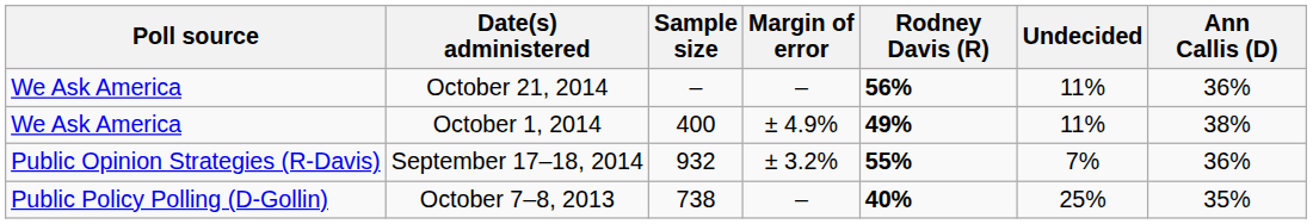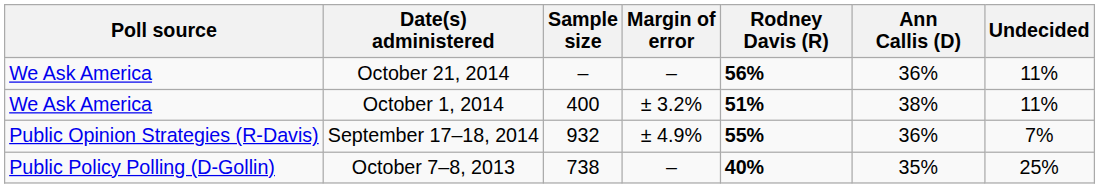columns swapped: Ann Callis (D) <-> Undecided
October 1, 2014 | Margin of error: ± 4.9% -> ± 3.2%
October 1, 2014 | Rodney Davis (R): 49% -> 51%
September 17–18, 2014 | Margin of error: ± 3.2% -> ± 4.9%
